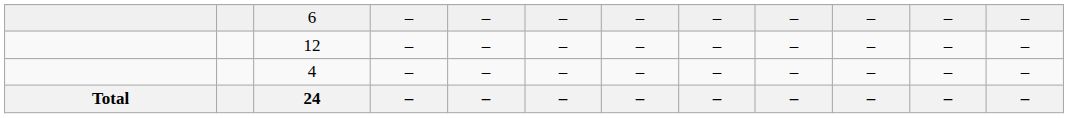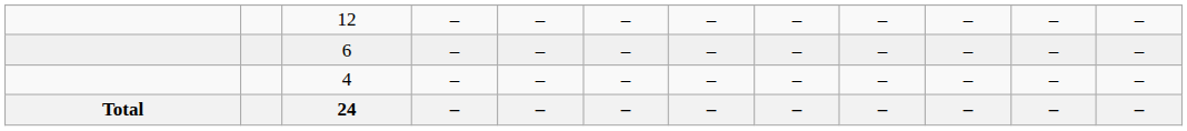rows swapped: 12 <-> 6
